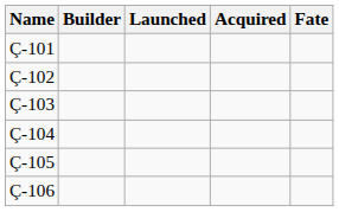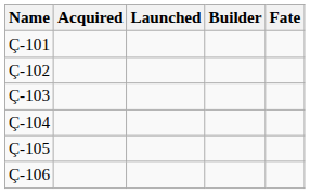columns swapped: Builder <-> Acquired
